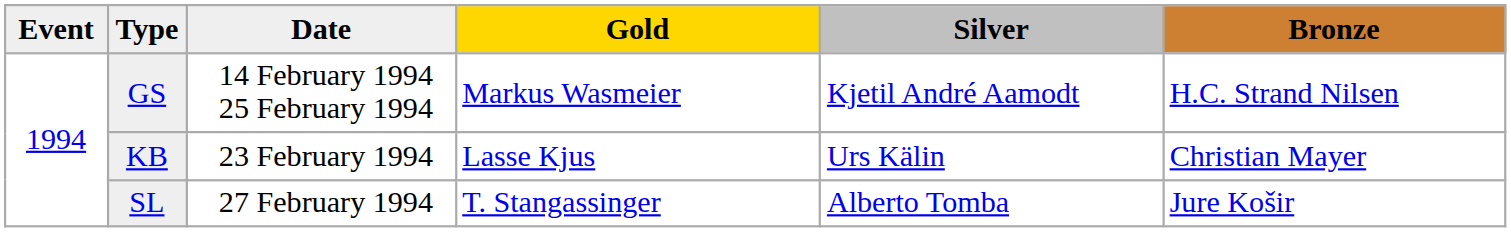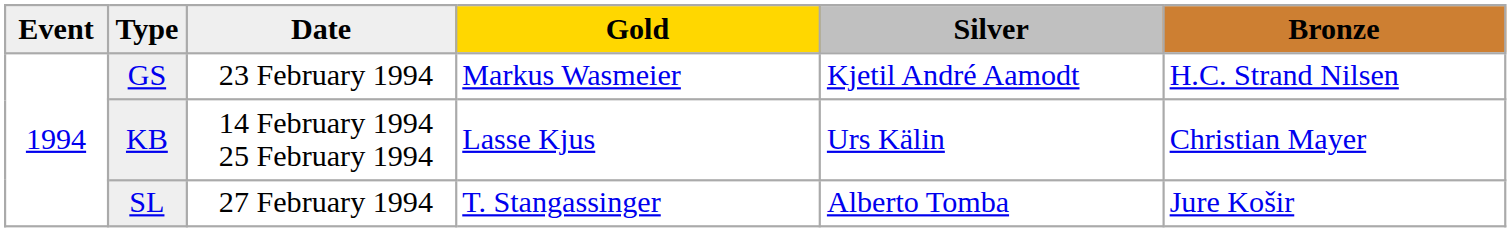GS | Date: 14 February 1994 25 February 1994 -> 23 February 1994
KB | Date: 23 February 1994 -> 14 February 1994 25 February 1994
